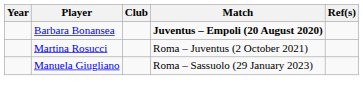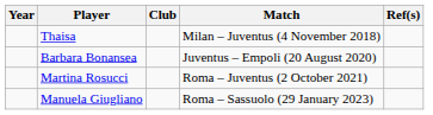+ row: Thaisa | Milan – Juventus (4 November 2018)
Barbara Bonansea | Match: bold -> normal
